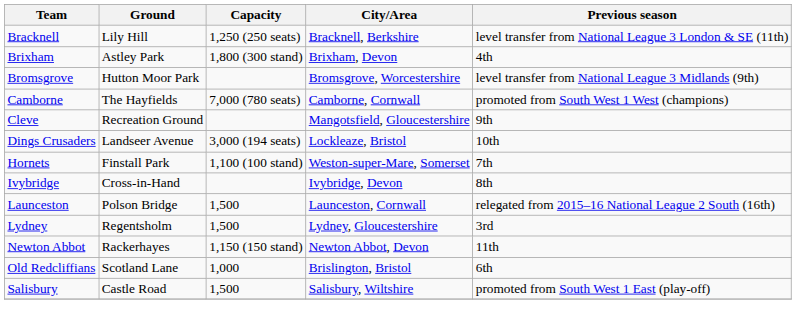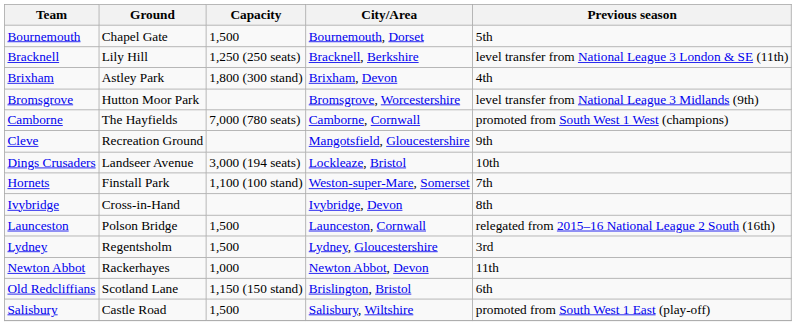+ row: Bournemouth | Chapel Gate | 1,500 | Bournemouth, Dorset | 5th
Newton Abbot | Capacity: 1,150 (150 stand) -> 1,000
Old Redcliffians | Capacity: 1,000 -> 1,150 (150 stand)
